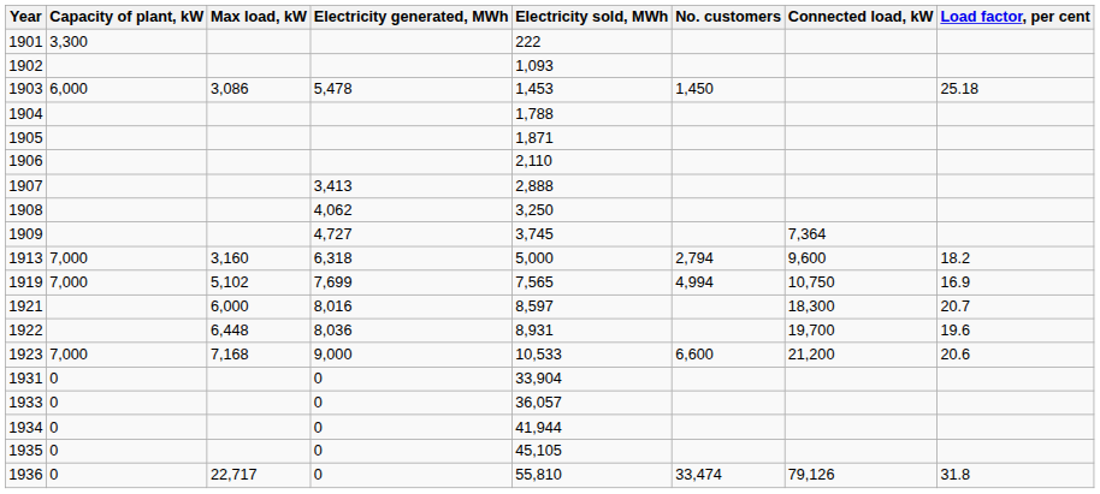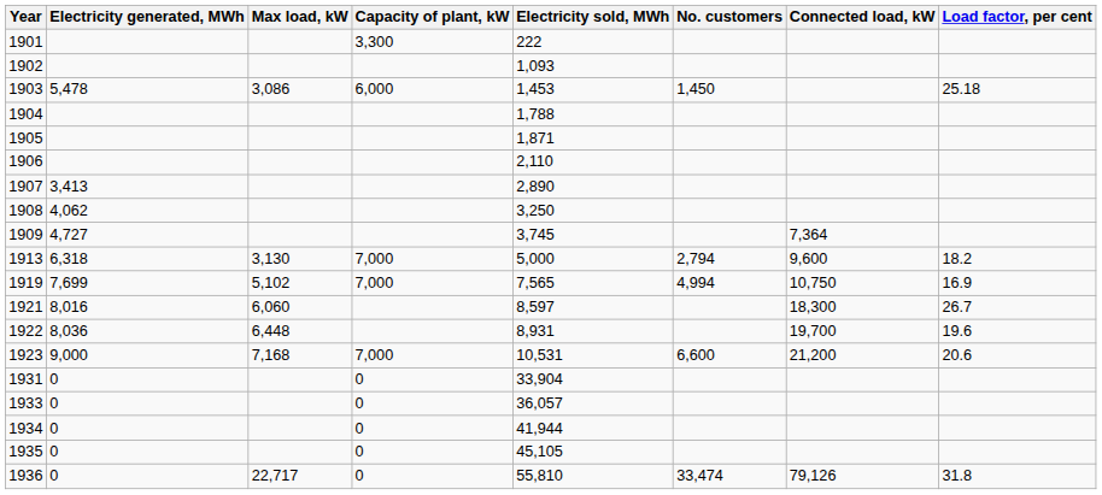columns swapped: Capacity of plant, kW <-> Electricity generated, MWh
1907 | Electricity sold, MWh: 2,888 -> 2,890
1913 | Max load, kW: 3,160 -> 3,130
1921 | Max load, kW: 6,000 -> 6,060
1921 | Load factor, per cent: 20.7 -> 26.7
1923 | Electricity sold, MWh: 10,533 -> 10,531
